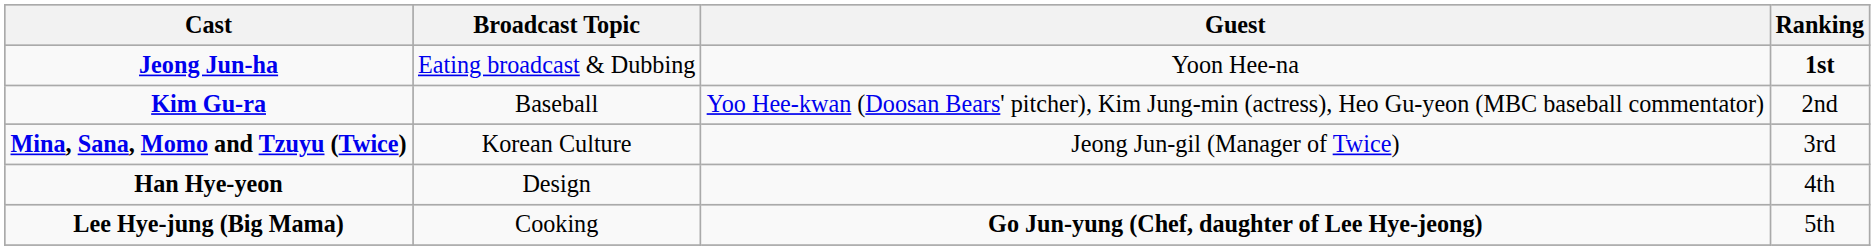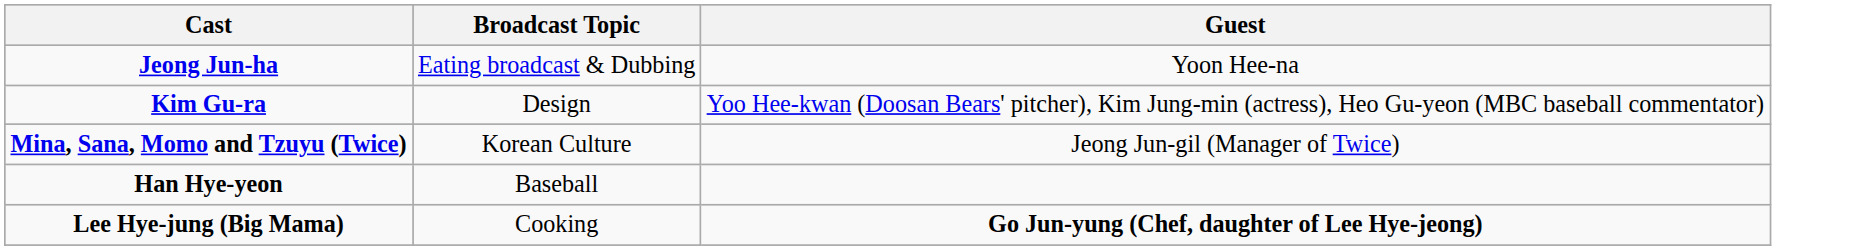- column: Ranking | 1st | 2nd | 3rd | 4th | 5th
Kim Gu-ra | Broadcast Topic: Baseball -> Design
Han Hye-yeon | Broadcast Topic: Design -> Baseball
